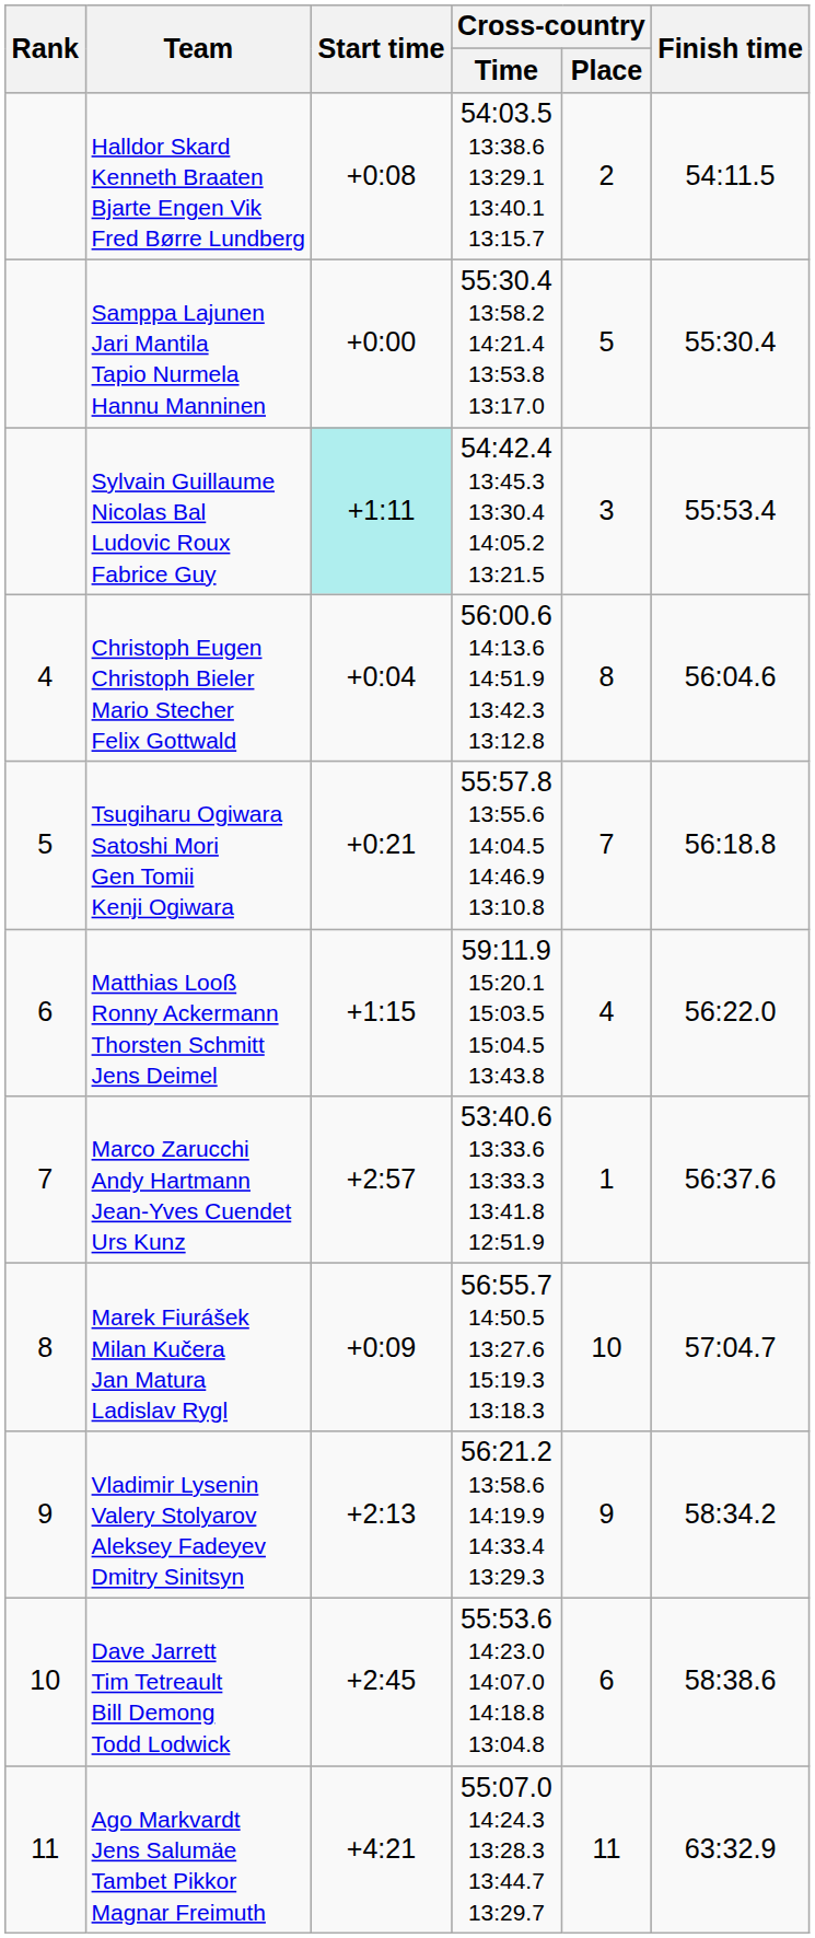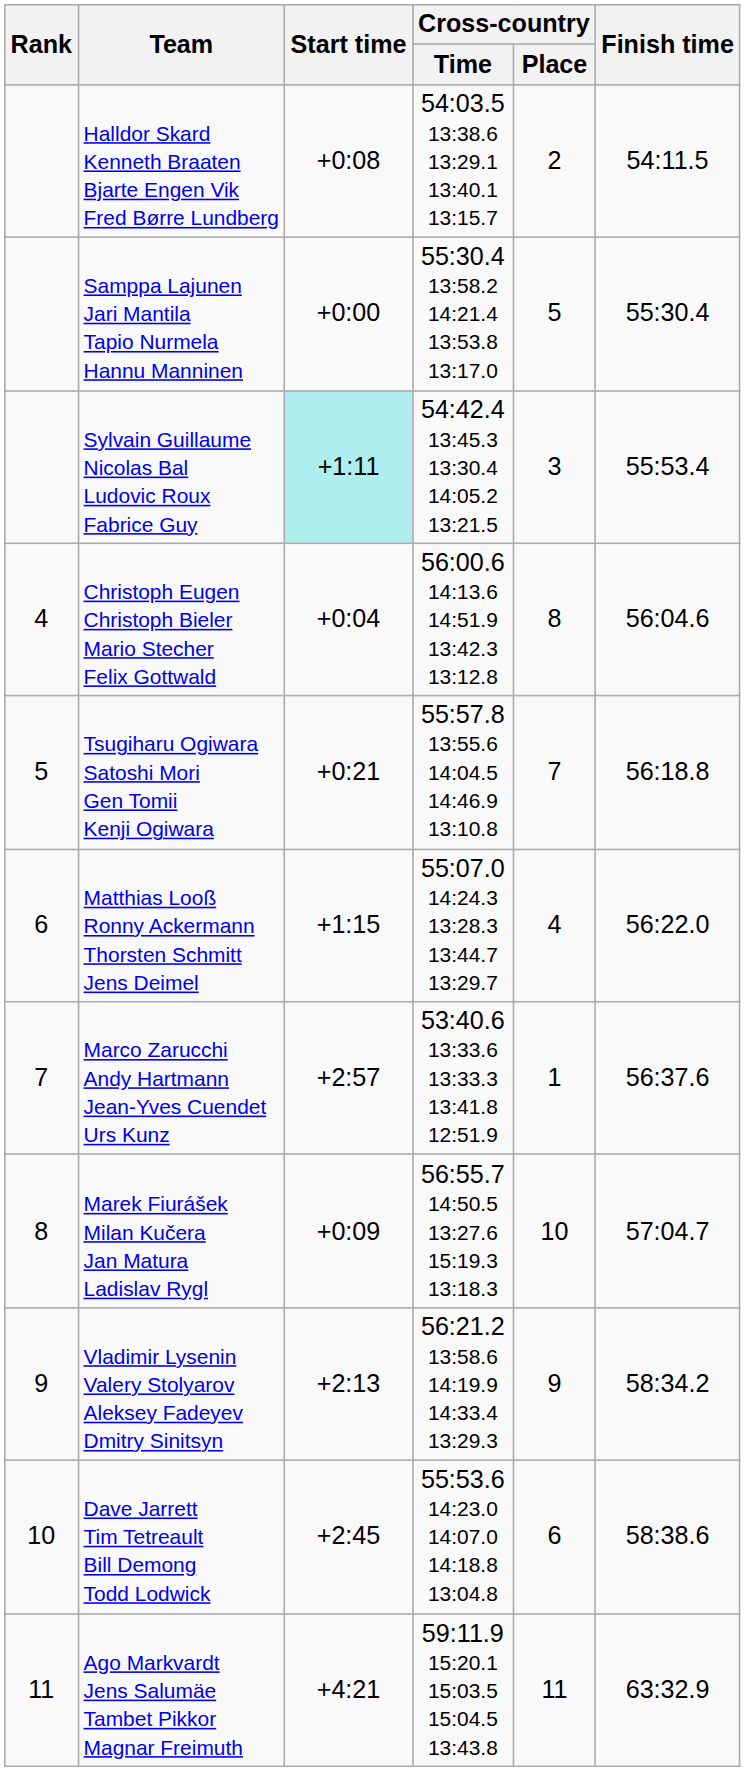Matthias Looß Ronny Ackermann Thorsten Schmitt Jens Deimel | Cross-country / Time: 59:11.9 15:20.1 15:03.5 15:04.5 13:43.8 -> 55:07.0 14:24.3 13:28.3 13:44.7 13:29.7
Ago Markvardt Jens Salumäe Tambet Pikkor Magnar Freimuth | Cross-country / Time: 55:07.0 14:24.3 13:28.3 13:44.7 13:29.7 -> 59:11.9 15:20.1 15:03.5 15:04.5 13:43.8
